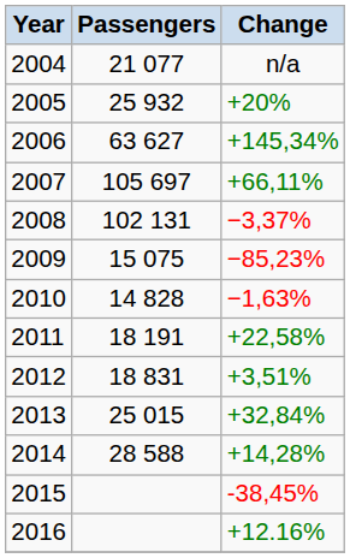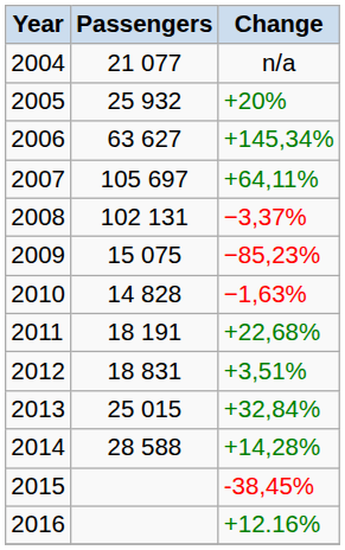2007 | Change: +66,11% -> +64,11%
2011 | Change: +22,58% -> +22,68%
